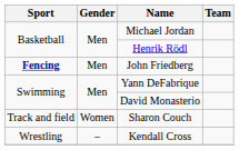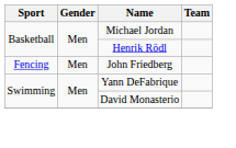John Friedberg | Sport: bold -> normal
- row: Track and field | Women | Sharon Couch
- row: Wrestling | – | Kendall Cross
